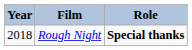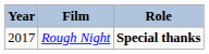Rough Night | Year: 2018 -> 2017
